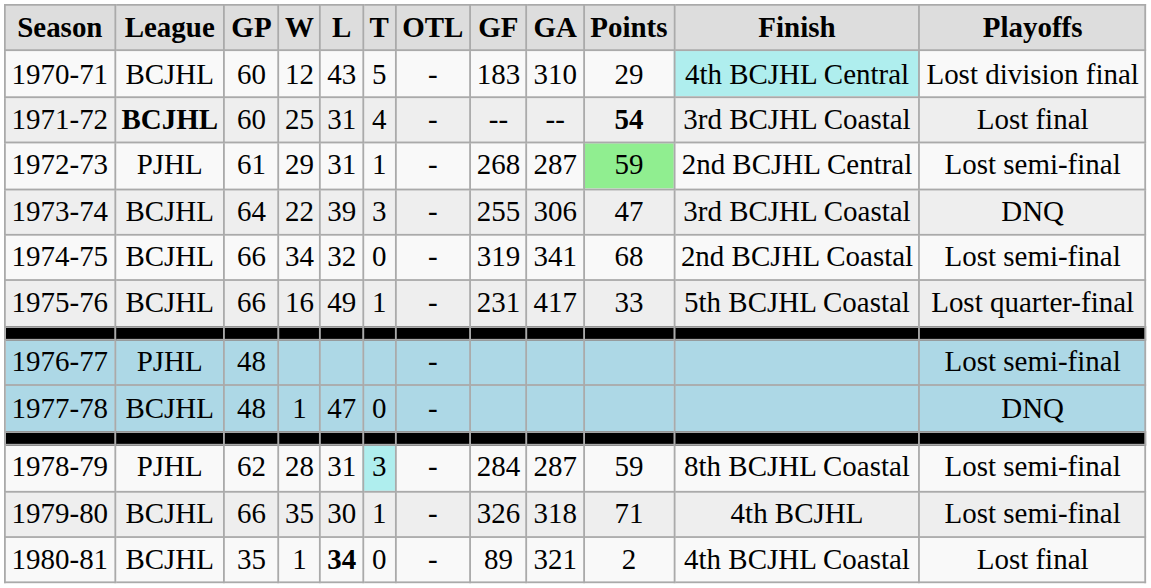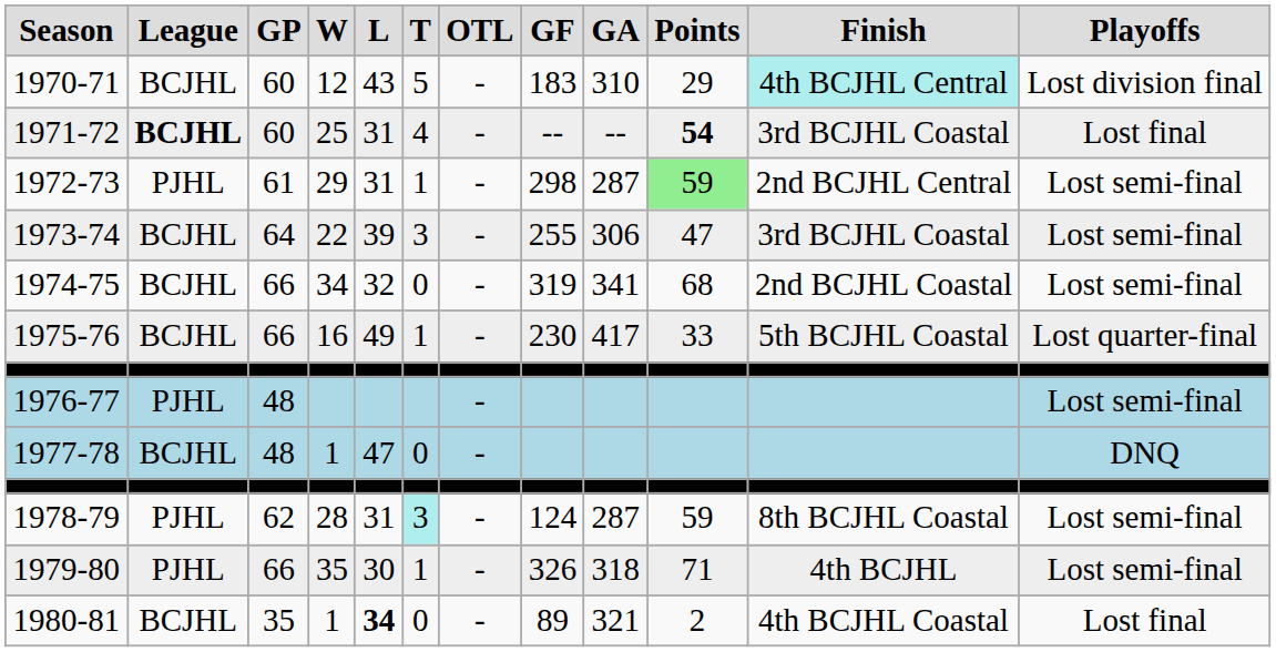1972-73 | GF: 268 -> 298
1973-74 | Playoffs: DNQ -> Lost semi-final
1975-76 | GF: 231 -> 230
1978-79 | GF: 284 -> 124
1979-80 | League: BCJHL -> PJHL
